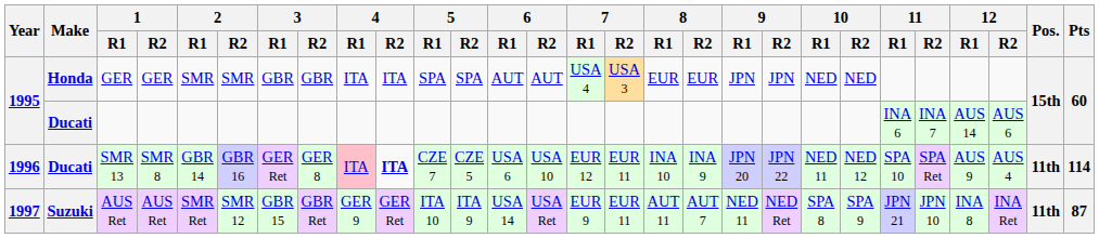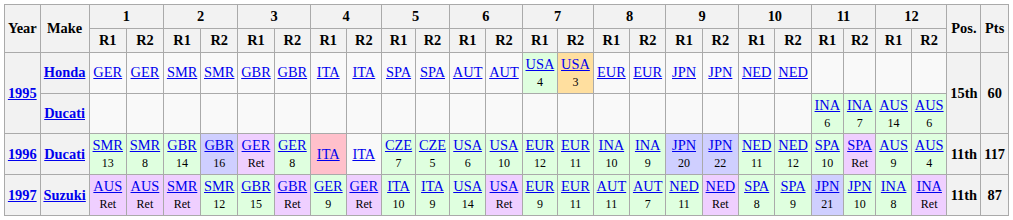SMR 13 | 4 / R2: bold -> normal
SMR 13 | Pts: 114 -> 117
